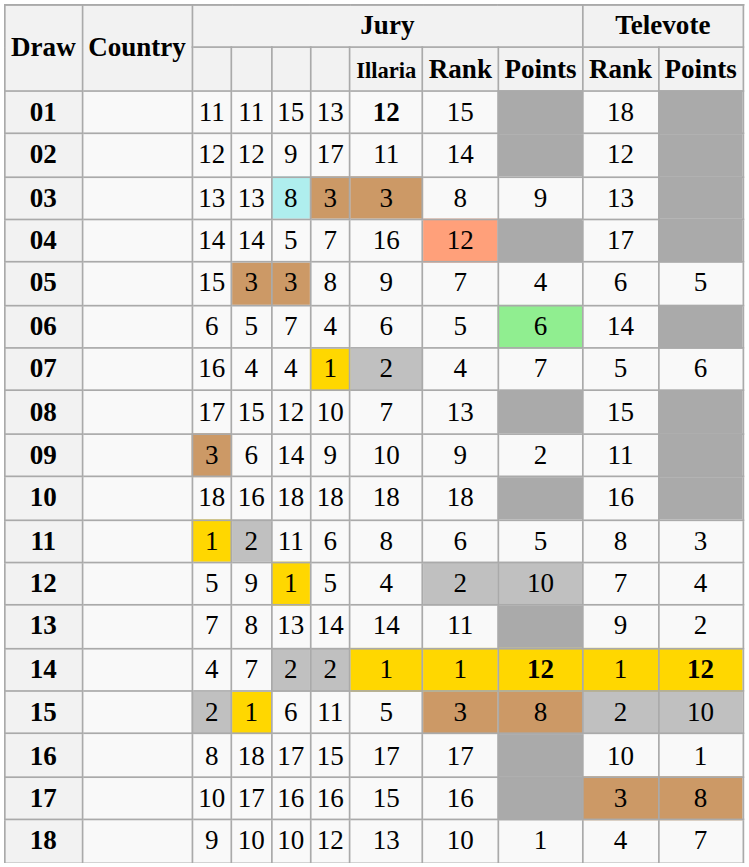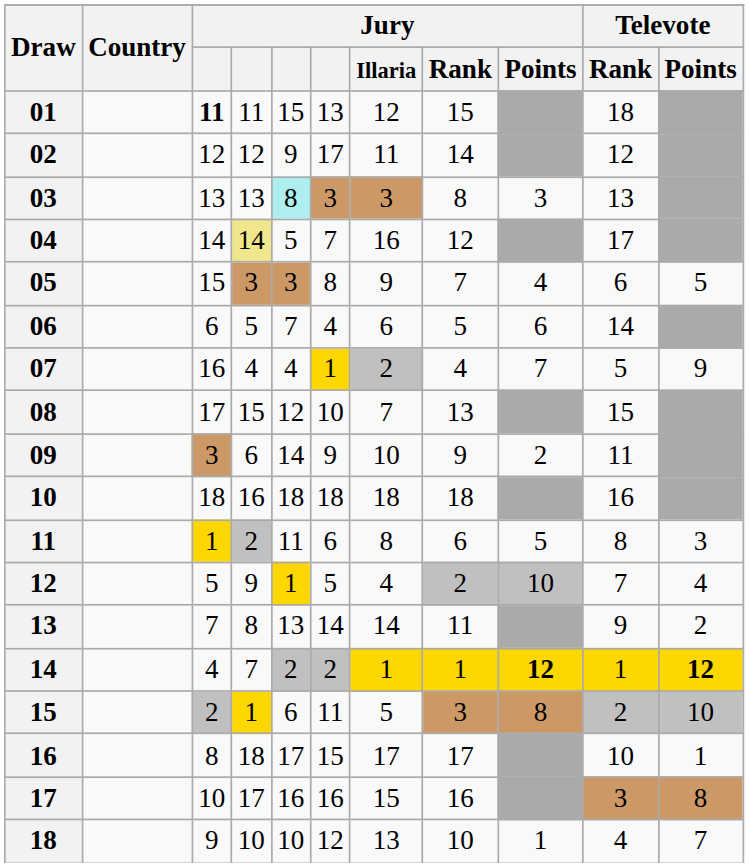01 | column 3: normal -> bold
01 | Jury / Illaria: bold -> normal
03 | Jury / Points: 9 -> 3
04 | column 4: no background -> khaki background
04 | Jury / Rank: lightsalmon background -> no background
06 | Jury / Points: lightgreen background -> no background
07 | Televote / Points: 6 -> 9
